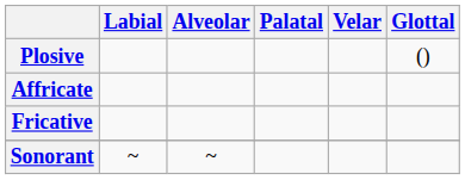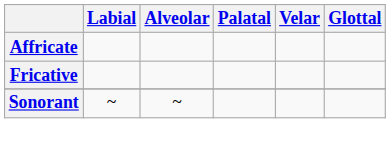- row: Plosive | ()
